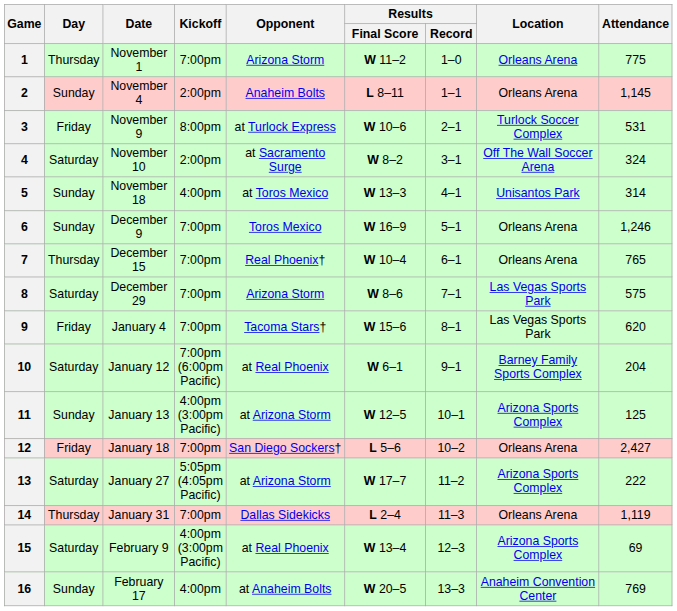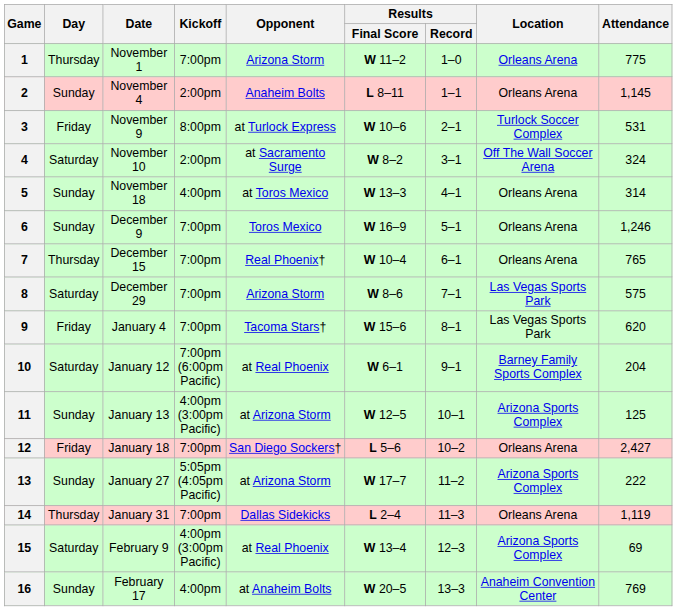5 | Location: Unisantos Park -> Orleans Arena
13 | Day: Saturday -> Sunday
